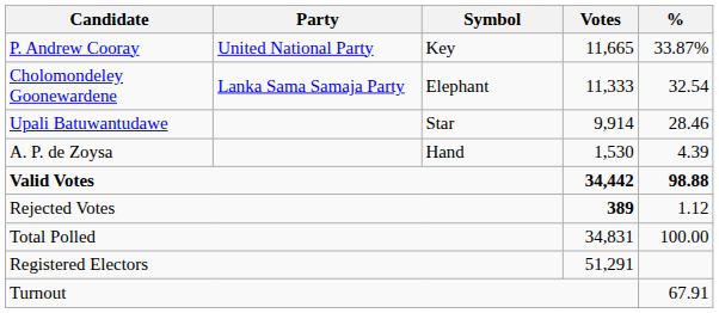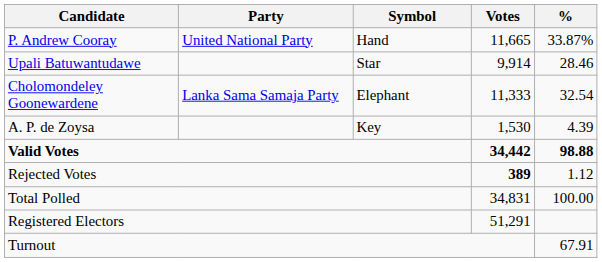P. Andrew Cooray | Symbol: Key -> Hand
rows swapped: Cholomondeley Goonewardene <-> Upali Batuwantudawe
A. P. de Zoysa | Symbol: Hand -> Key
